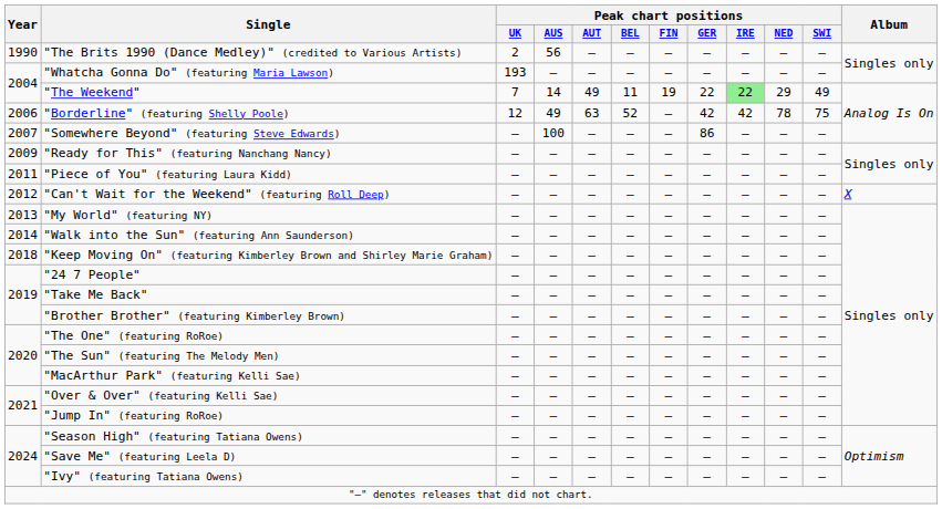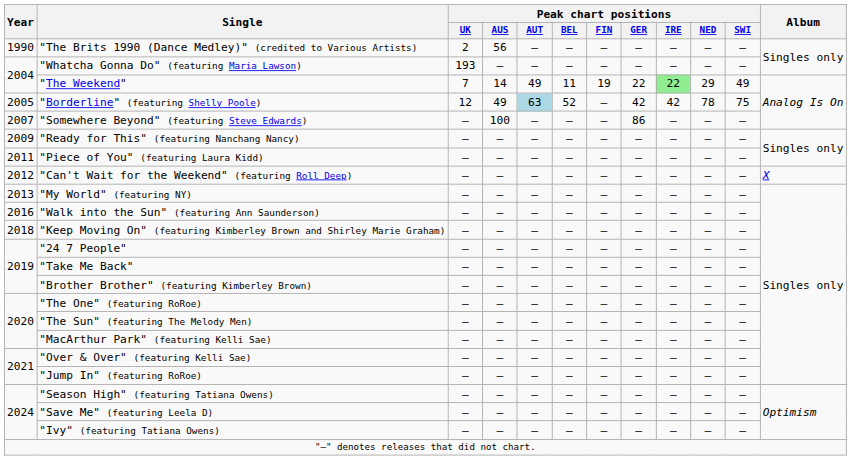"Borderline" (featuring Shelly Poole) | Year: 2006 -> 2005
"Borderline" (featuring Shelly Poole) | Peak chart positions / AUT: no background -> lightblue background
"Walk into the Sun" (featuring Ann Saunderson) | Year: 2014 -> 2016
